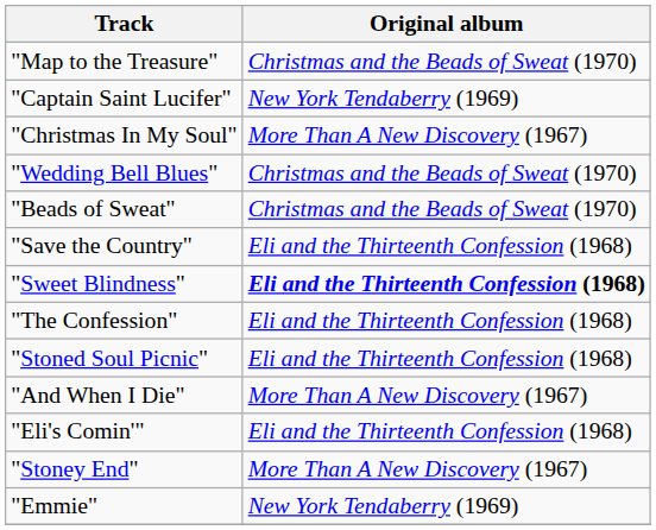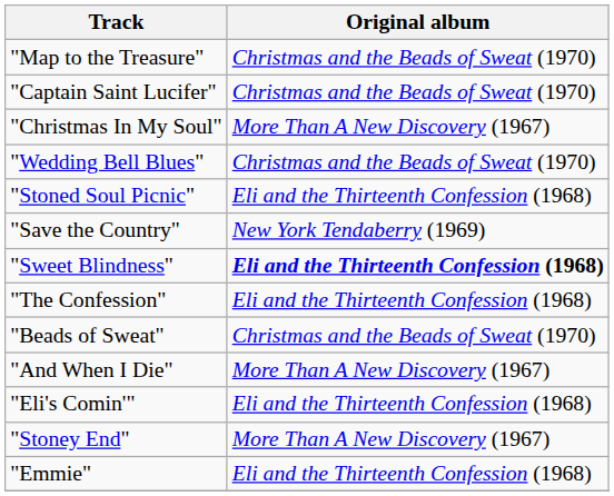"Captain Saint Lucifer" | Original album: New York Tendaberry (1969) -> Christmas and the Beads of Sweat (1970)
rows swapped: "Stoned Soul Picnic" <-> "Beads of Sweat"
"Save the Country" | Original album: Eli and the Thirteenth Confession (1968) -> New York Tendaberry (1969)
"Emmie" | Original album: New York Tendaberry (1969) -> Eli and the Thirteenth Confession (1968)
